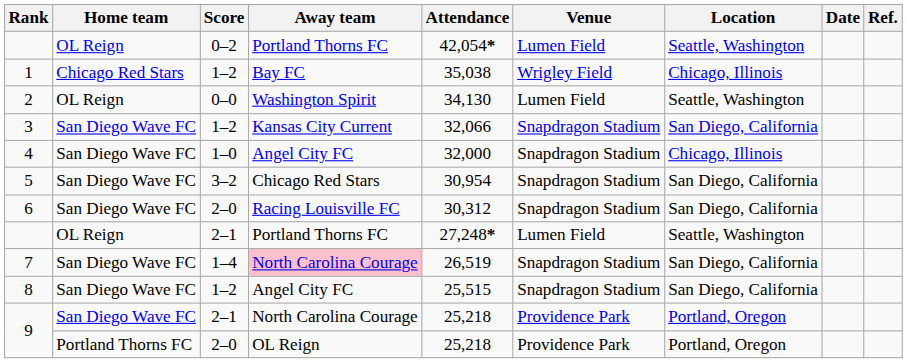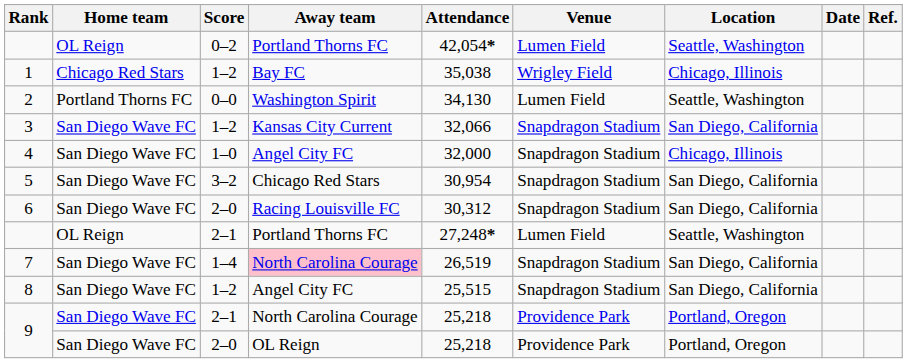2 | Home team: OL Reign -> Portland Thorns FC
9 / 2–0 | Home team: Portland Thorns FC -> San Diego Wave FC
